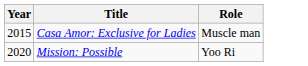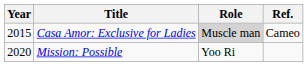+ column: Ref. | Cameo
Casa Amor: Exclusive for Ladies | Role: no background -> lightgrey background
